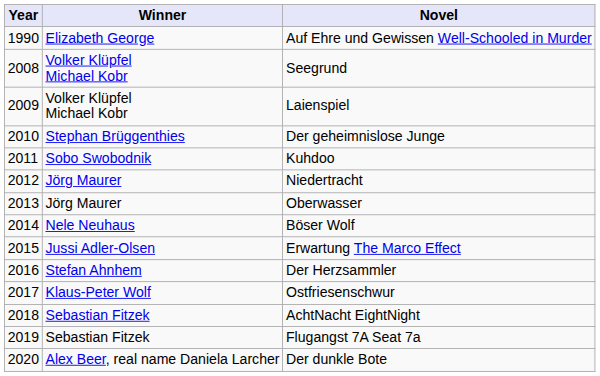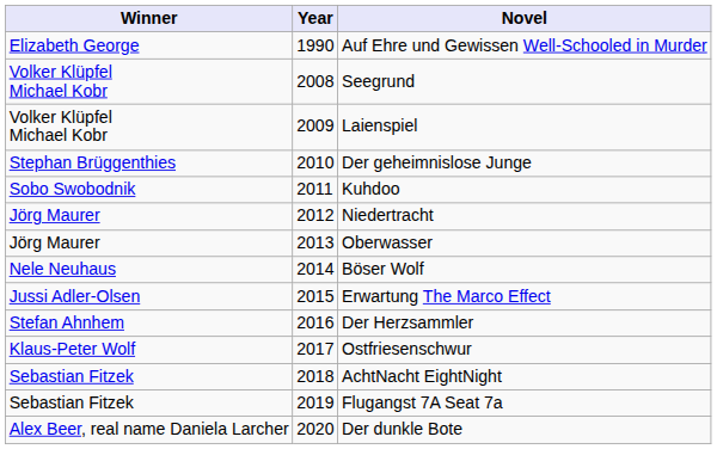columns swapped: Year <-> Winner
